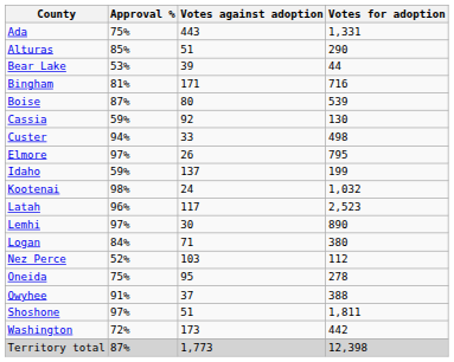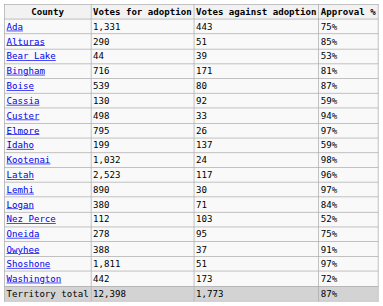columns swapped: Votes for adoption <-> Approval %
